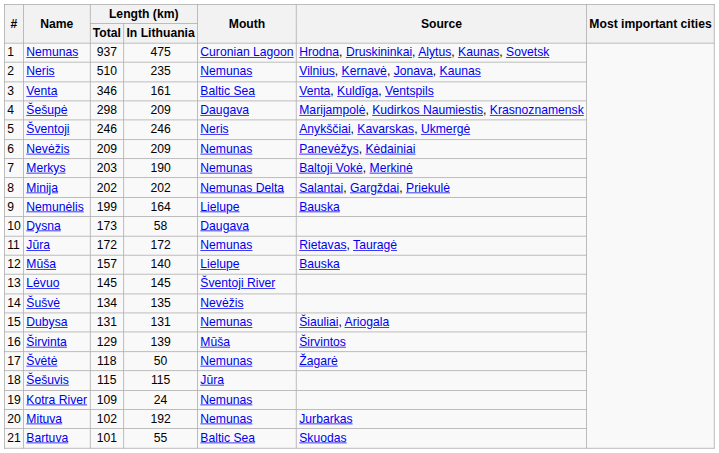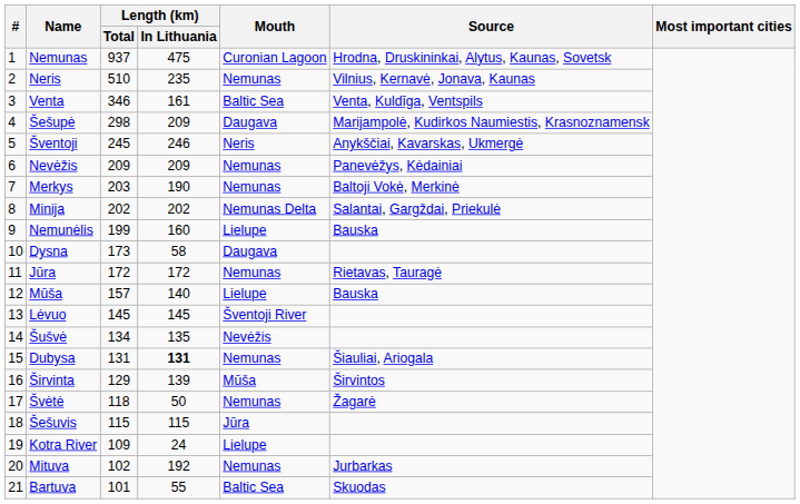Šventoji | Length (km) / Total: 246 -> 245
Nemunėlis | Length (km) / In Lithuania: 164 -> 160
Dubysa | Length (km) / In Lithuania: normal -> bold
Kotra River | Mouth: Nemunas -> Lielupe
